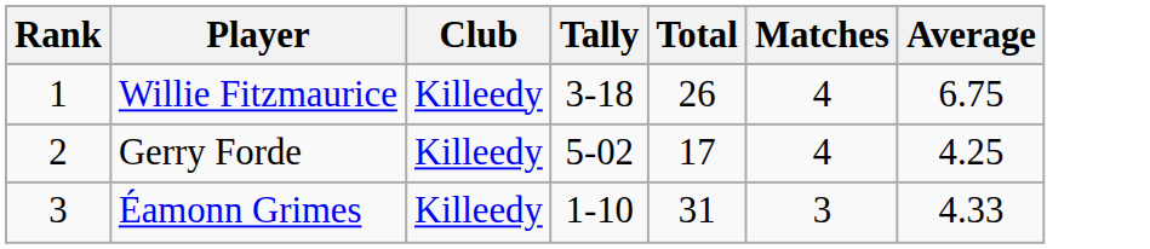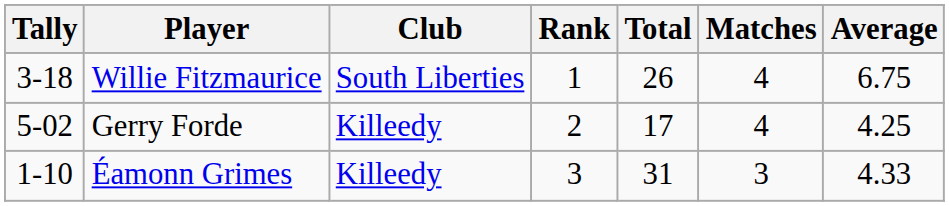columns swapped: Rank <-> Tally
Willie Fitzmaurice | Club: Killeedy -> South Liberties
